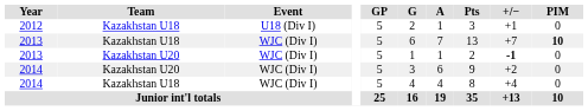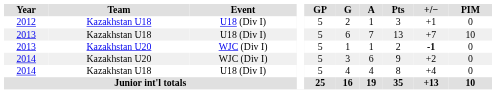2013 / Kazakhstan U18 | Event: WJC (Div I) -> U18 (Div I)
2013 / Kazakhstan U18 | PIM: bold -> normal
2014 / Kazakhstan U18 | Event: WJC (Div I) -> U18 (Div I)
